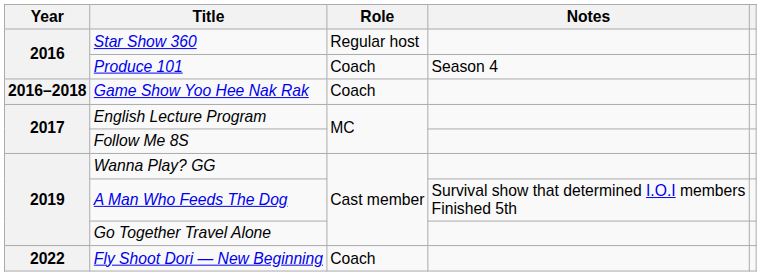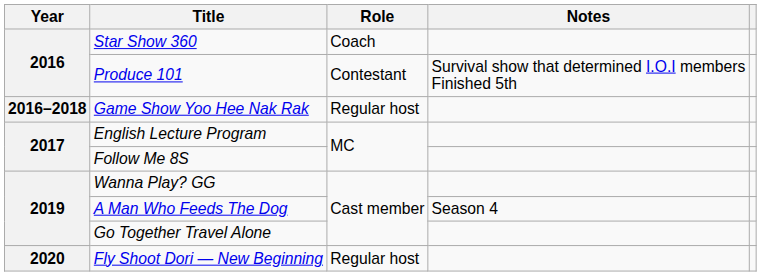Star Show 360 | Role: Regular host -> Coach
Produce 101 | Role: Coach -> Contestant
Produce 101 | Notes: Season 4 -> Survival show that determined I.O.I members Finished 5th
Game Show Yoo Hee Nak Rak | Role: Coach -> Regular host
A Man Who Feeds The Dog | Notes: Survival show that determined I.O.I members Finished 5th -> Season 4
Fly Shoot Dori — New Beginning | Year: 2022 -> 2020
Fly Shoot Dori — New Beginning | Role: Coach -> Regular host
